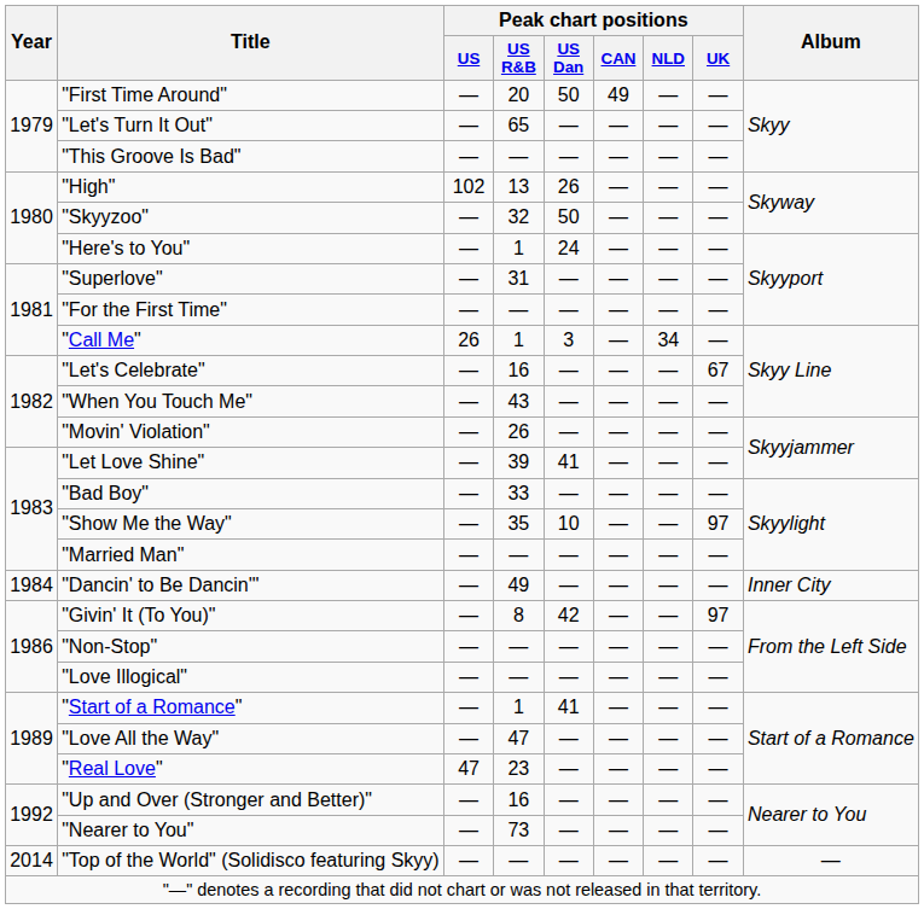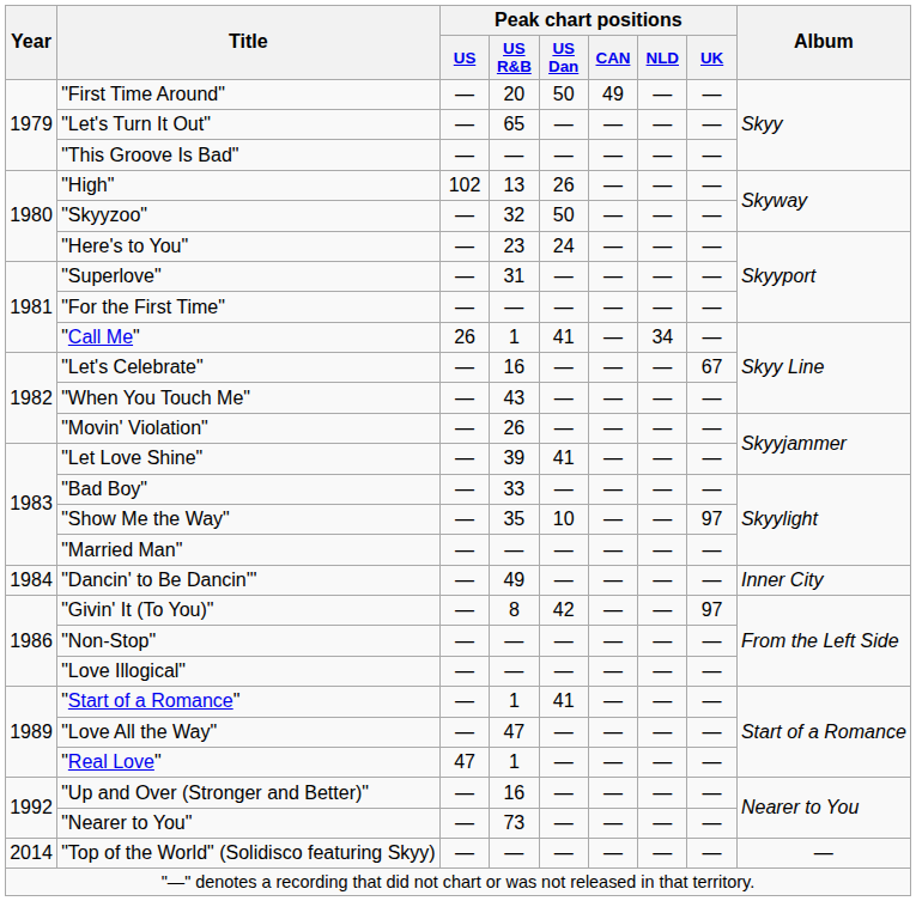"Here's to You" | Peak chart positions / US R&B: 1 -> 23
"Call Me" | Peak chart positions / US Dan: 3 -> 41
"Real Love" | Peak chart positions / US R&B: 23 -> 1
